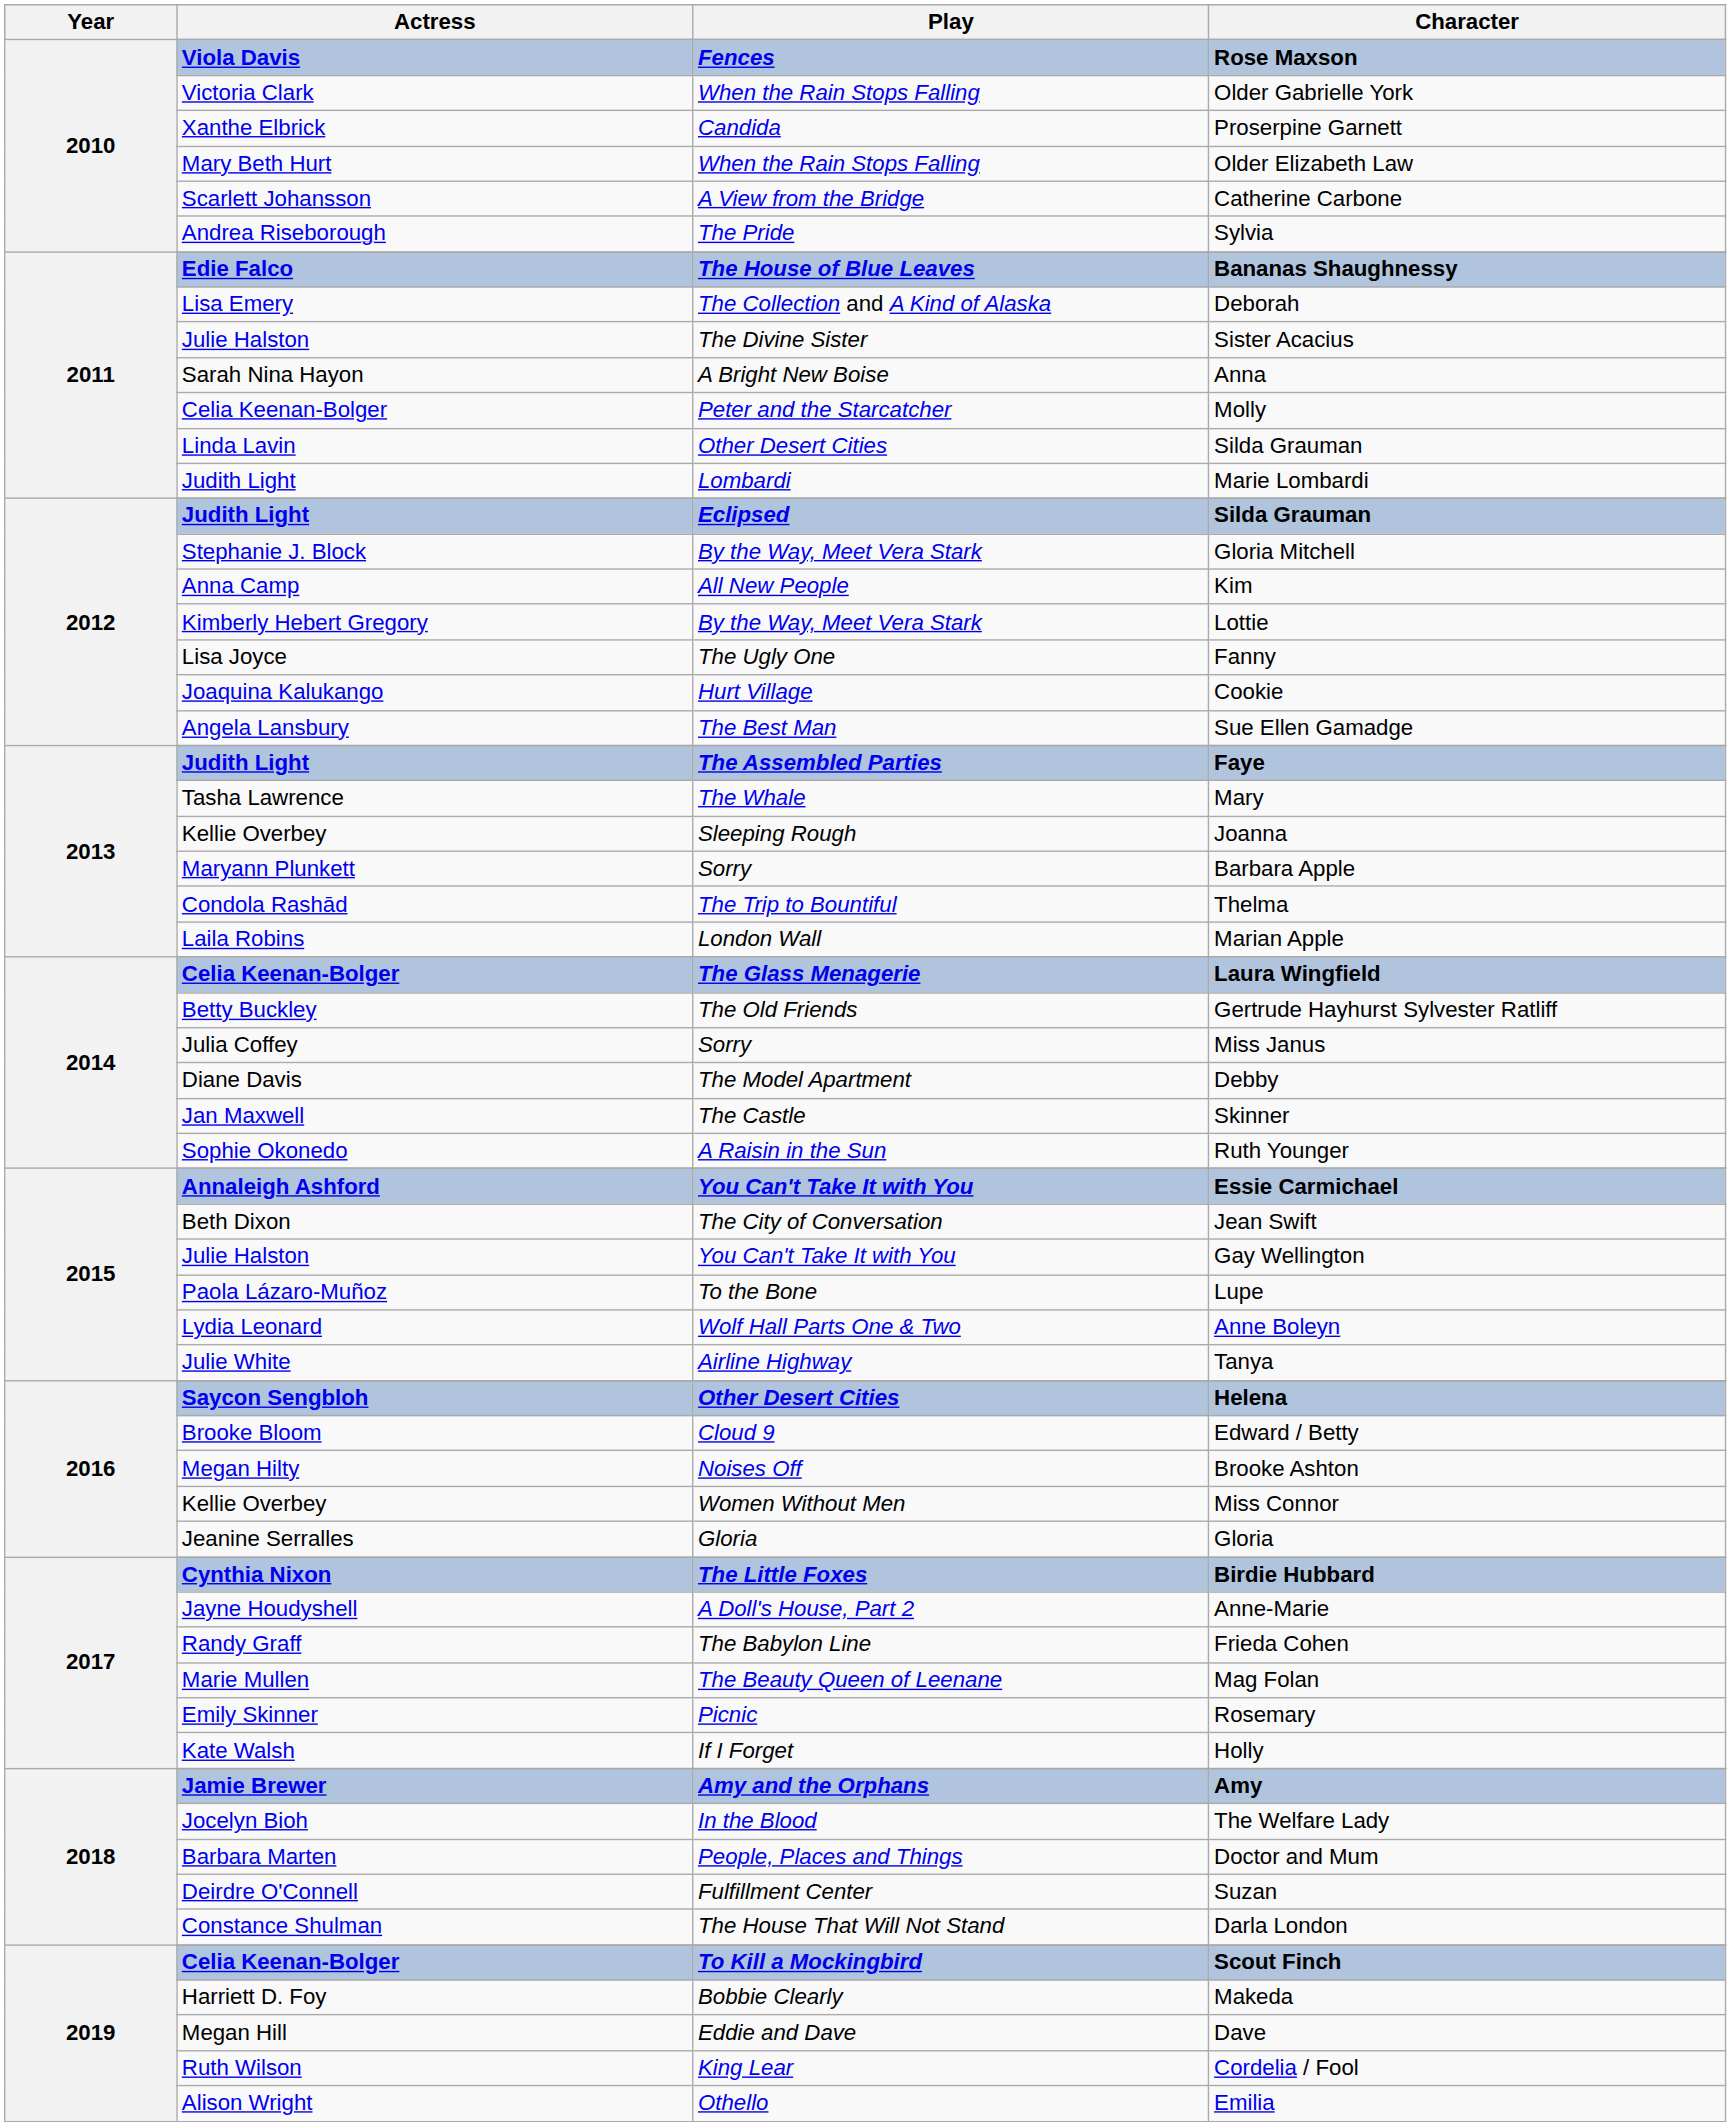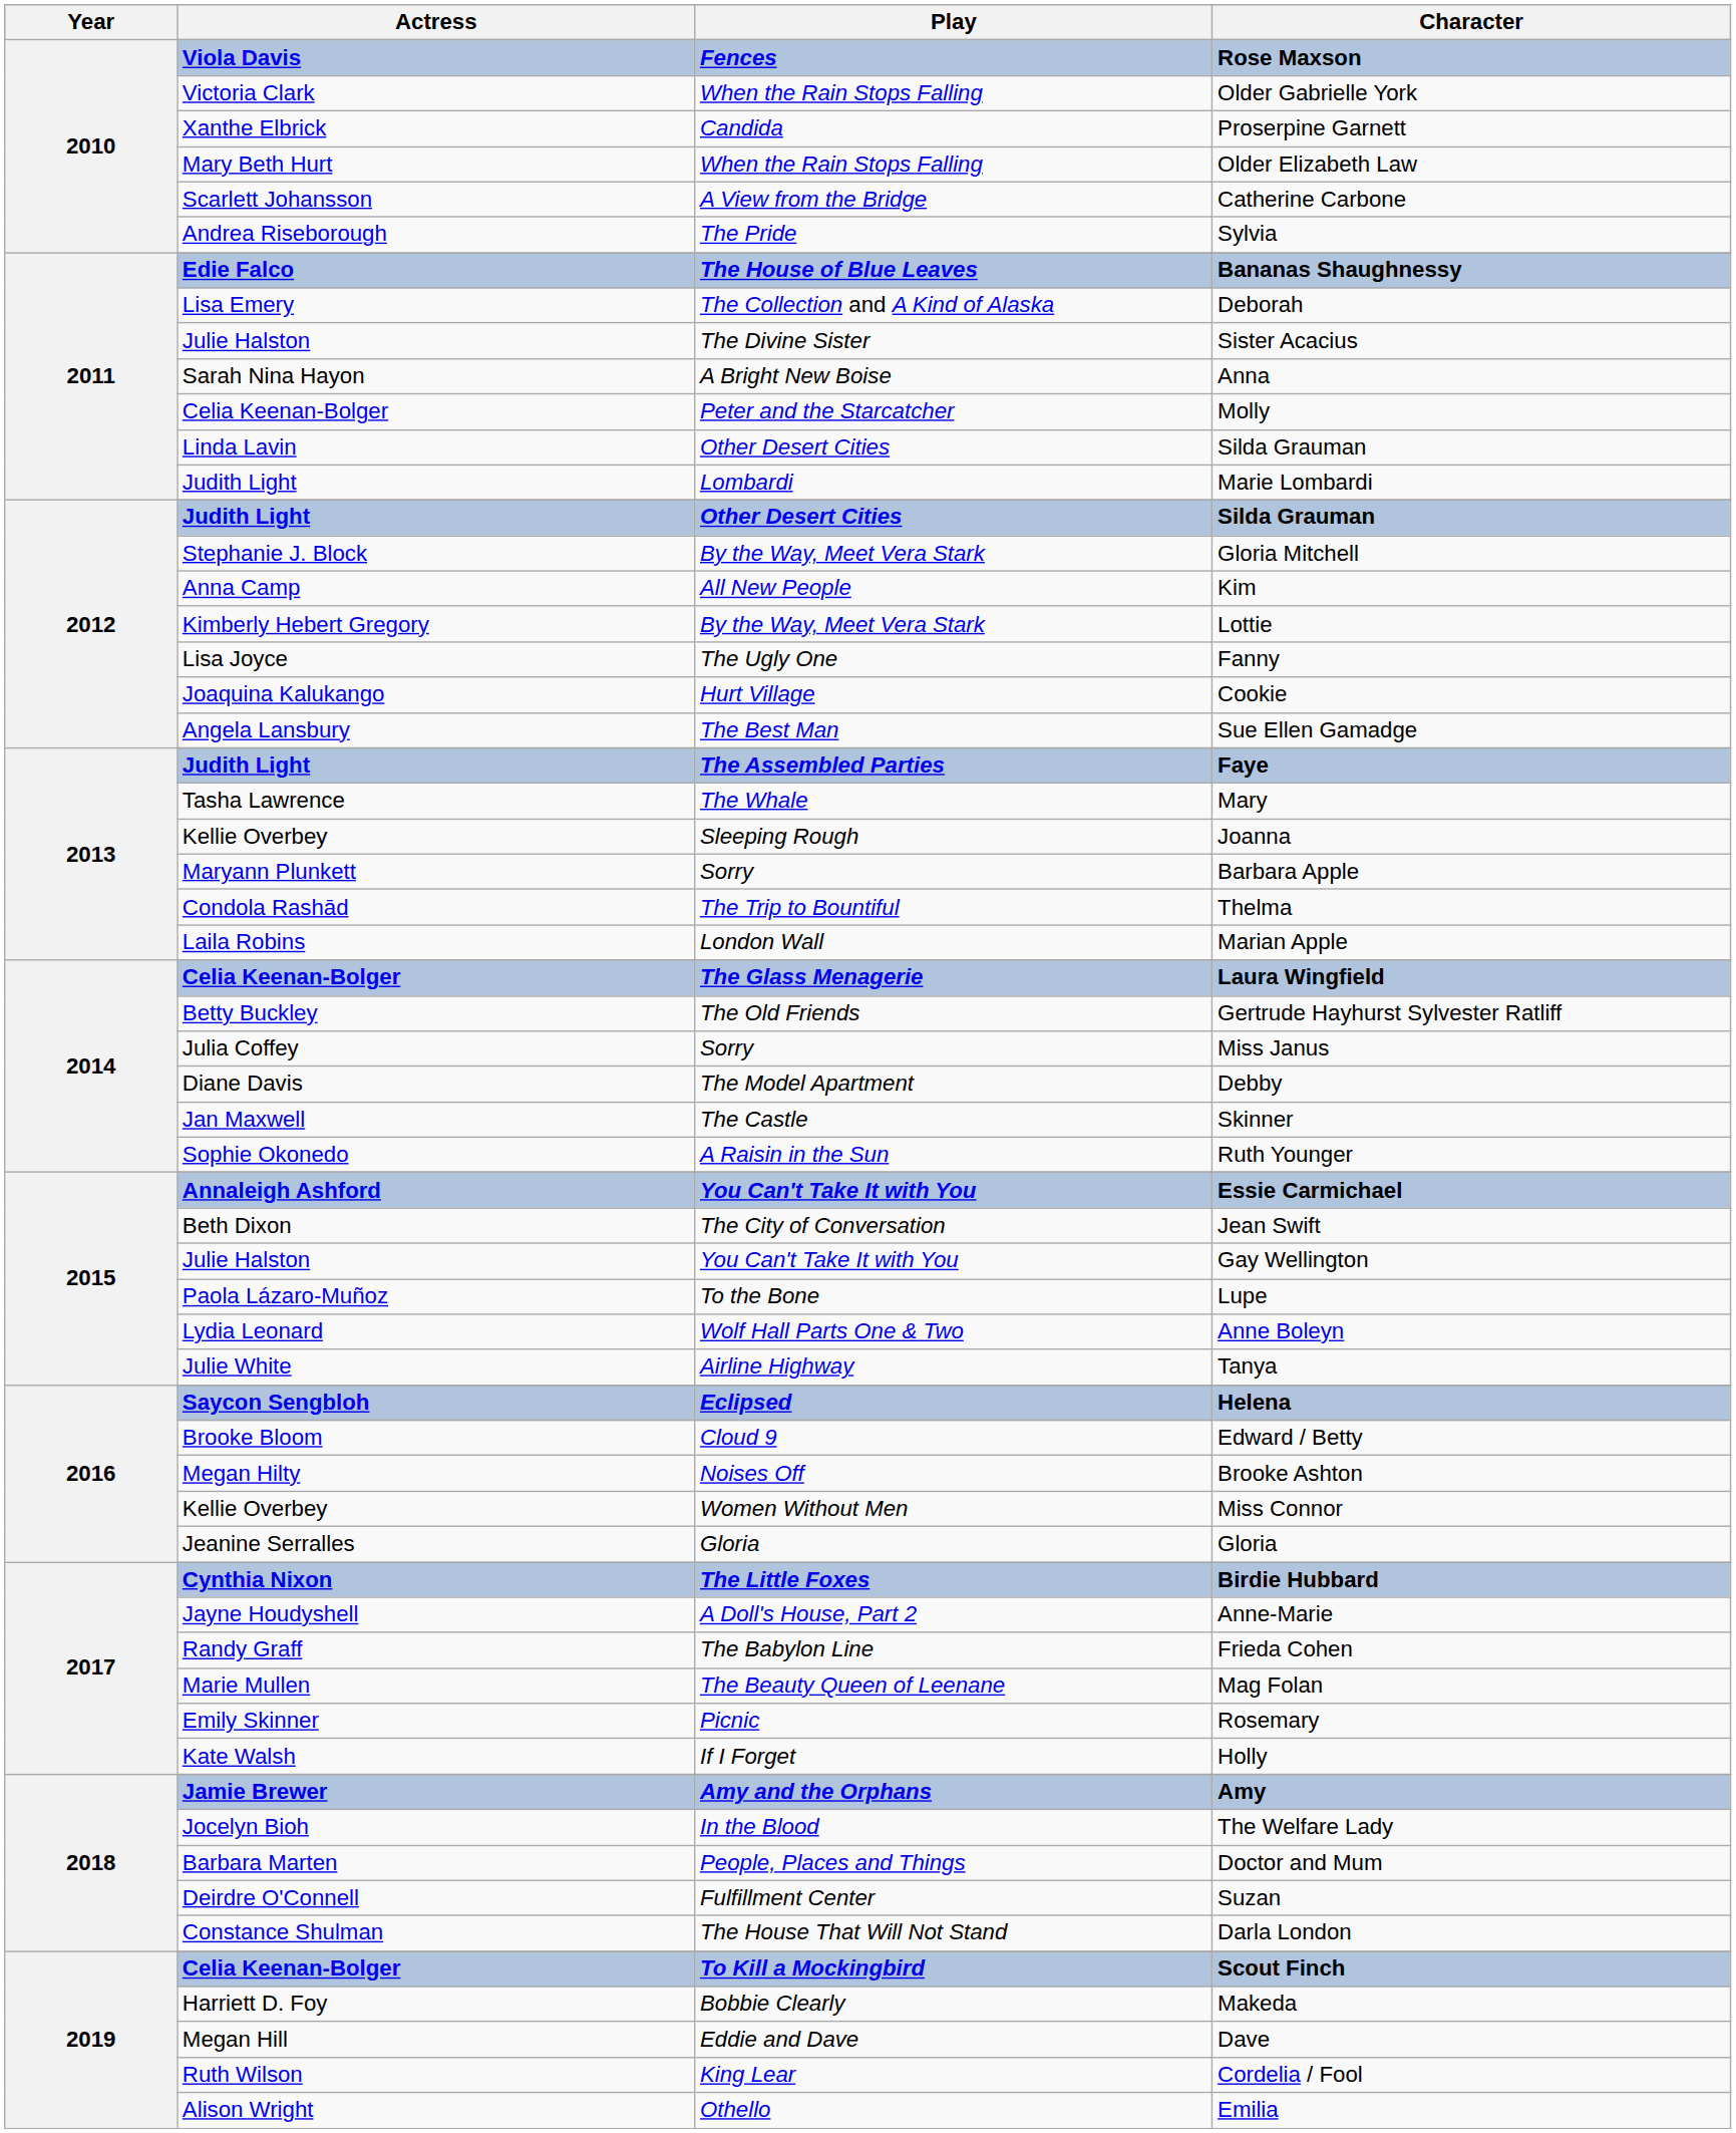Judith Light / Silda Grauman | Play: Eclipsed -> Other Desert Cities
Helena | Play: Other Desert Cities -> Eclipsed
